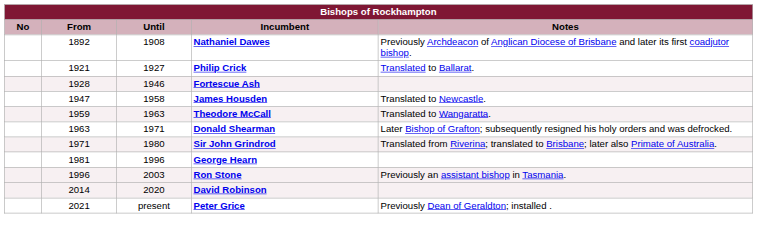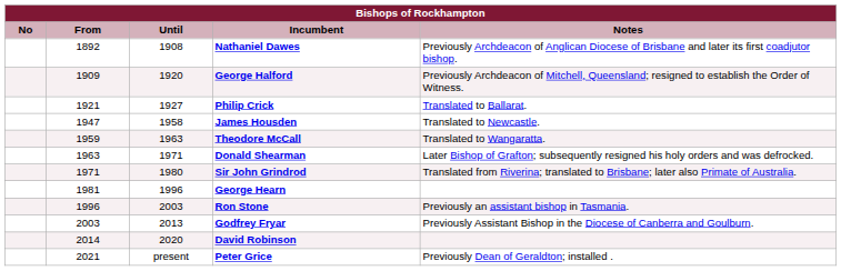+ row: 1909 | 1920 | George Halford | Previously Archdeacon of Mitchell, Queensland; resigned to establish the Order of Witness.
- row: 1928 | 1946 | Fortescue Ash
+ row: 2003 | 2013 | Godfrey Fryar | Previously Assistant Bishop in the Diocese of Canberra and Goulburn.
